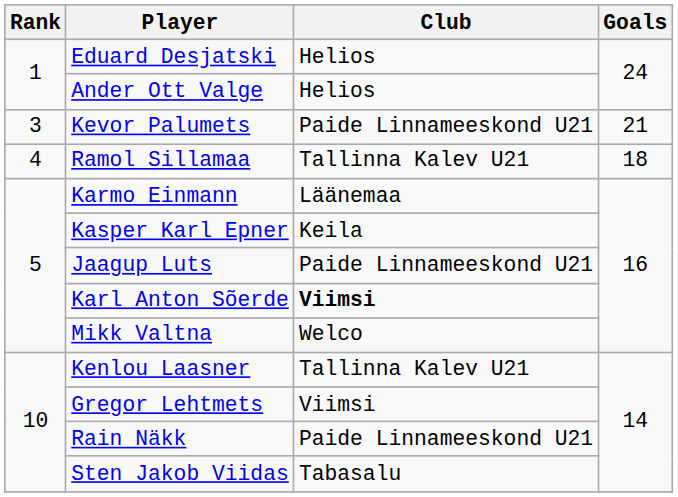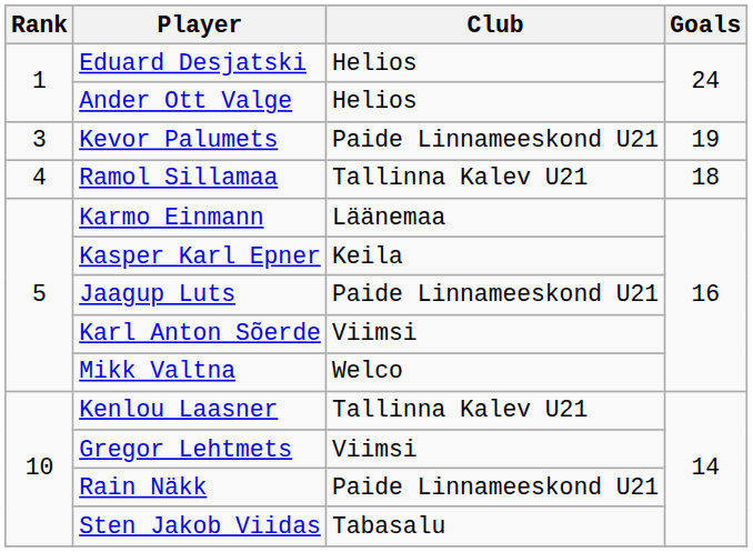Kevor Palumets | Goals: 21 -> 19
Karl Anton Sõerde | Club: bold -> normal
